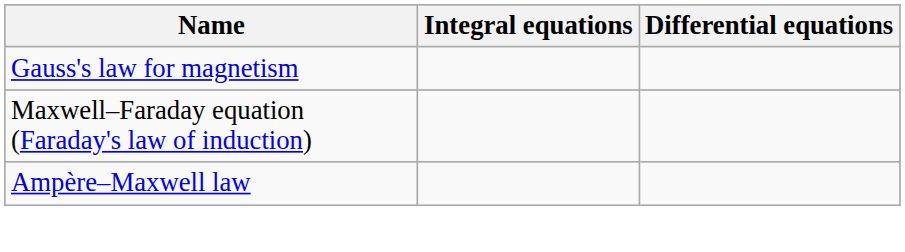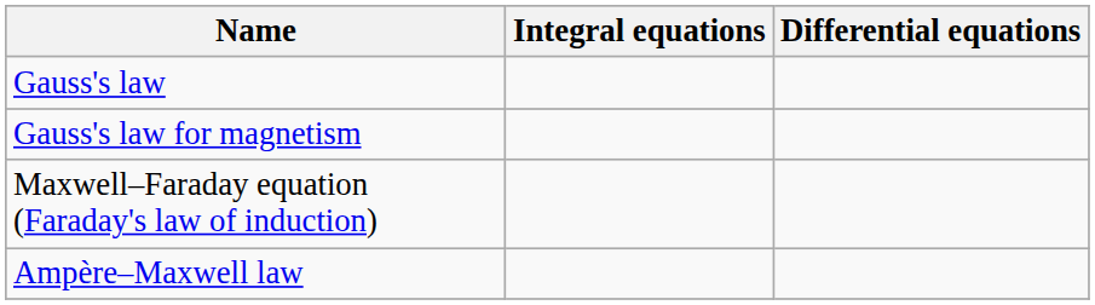+ row: Gauss's law
